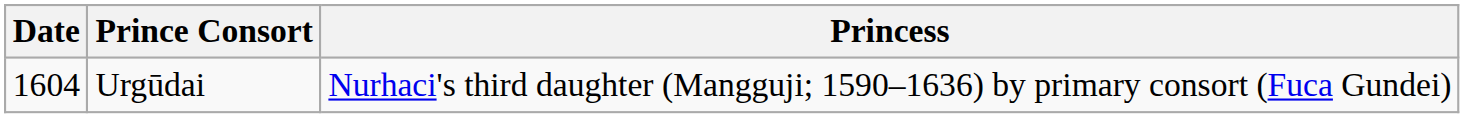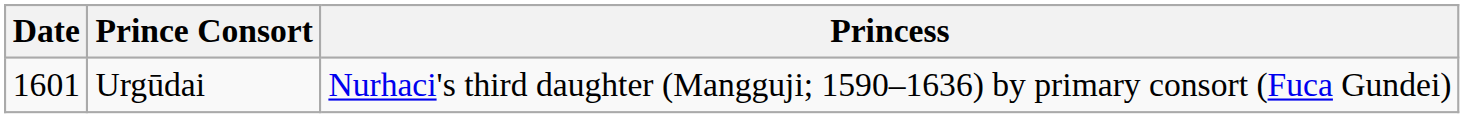Urgūdai | Date: 1604 -> 1601
